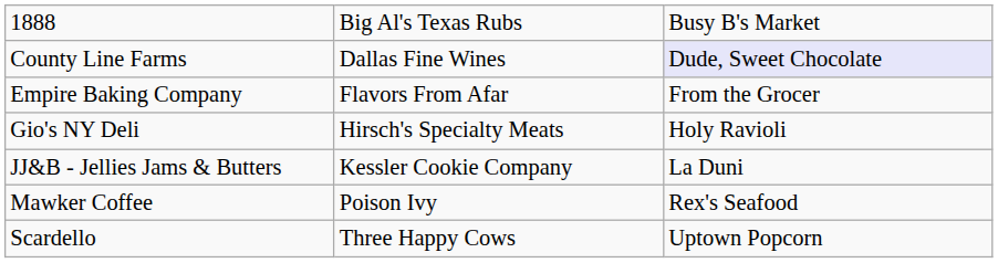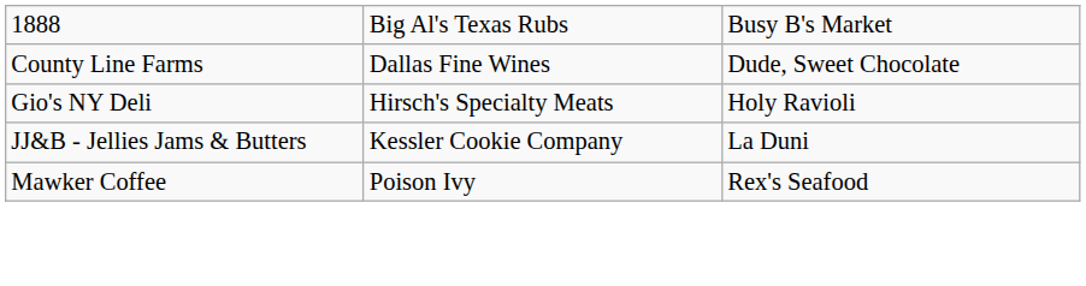County Line Farms | column 3: lavender background -> no background
- row: Empire Baking Company | Flavors From Afar | From the Grocer
- row: Scardello | Three Happy Cows | Uptown Popcorn
